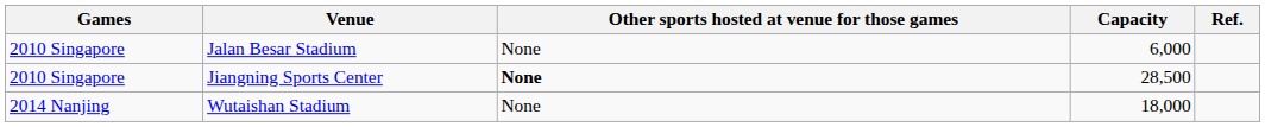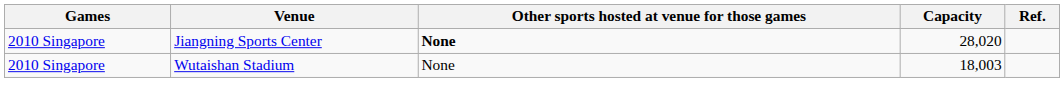- row: 2010 Singapore | Jalan Besar Stadium | None | 6,000
Jiangning Sports Center | Capacity: 28,500 -> 28,020
Wutaishan Stadium | Games: 2014 Nanjing -> 2010 Singapore
Wutaishan Stadium | Capacity: 18,000 -> 18,003
